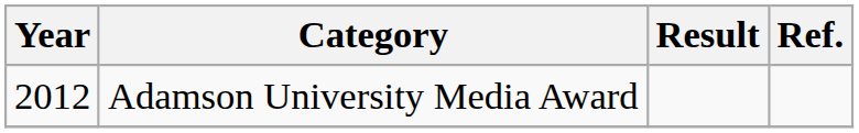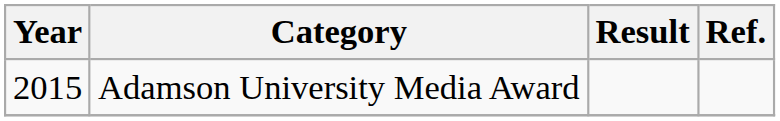Adamson University Media Award | Year: 2012 -> 2015
